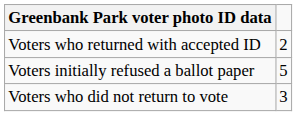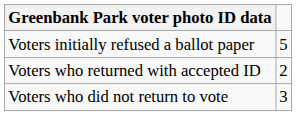rows swapped: Voters initially refused a ballot paper <-> Voters who returned with accepted ID
